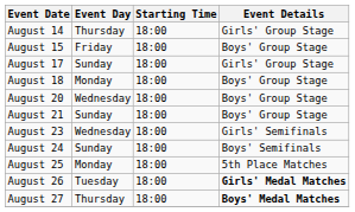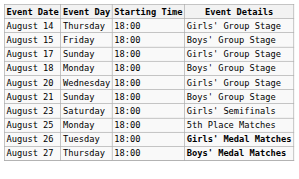August 20 | Event Details: Boys' Group Stage -> Girls' Group Stage
August 23 | Event Day: Wednesday -> Saturday
- row: August 24 | Sunday | 18:00 | Boys' Semifinals
